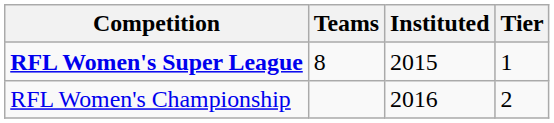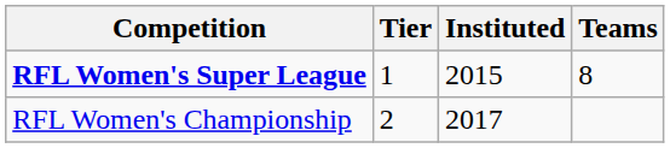columns swapped: Teams <-> Tier
RFL Women's Championship | Instituted: 2016 -> 2017
